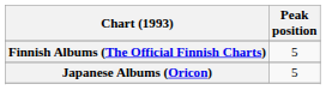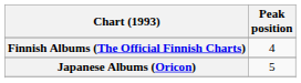Finnish Albums (The Official Finnish Charts) | Peak position: 5 -> 4
